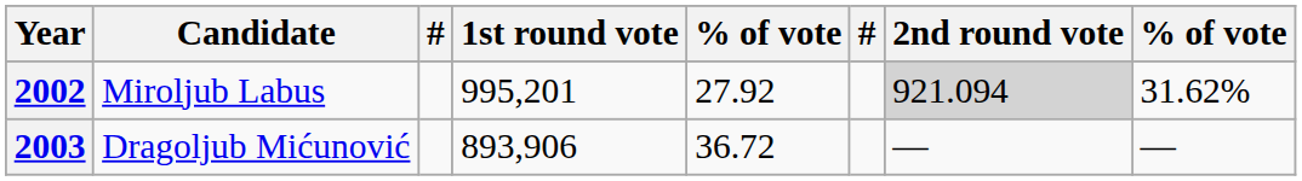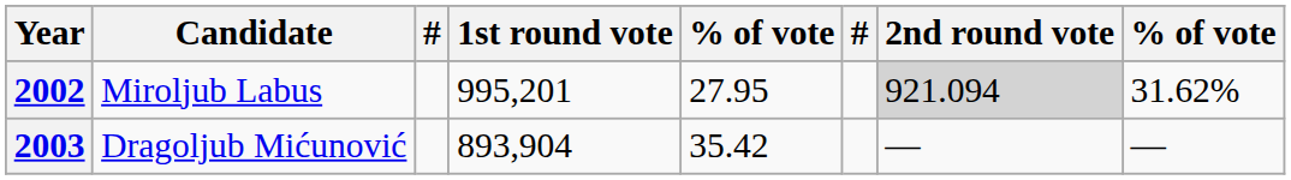2002 | column 5: 27.92 -> 27.95
2003 | 1st round vote: 893,906 -> 893,904
2003 | column 5: 36.72 -> 35.42
